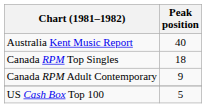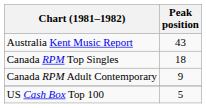Australia Kent Music Report | Peak position: 40 -> 43
